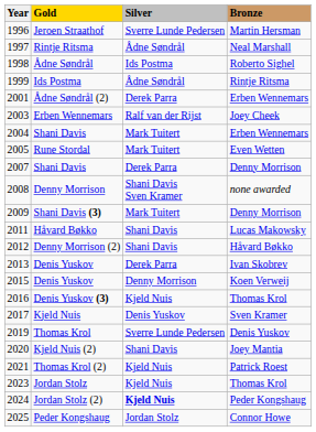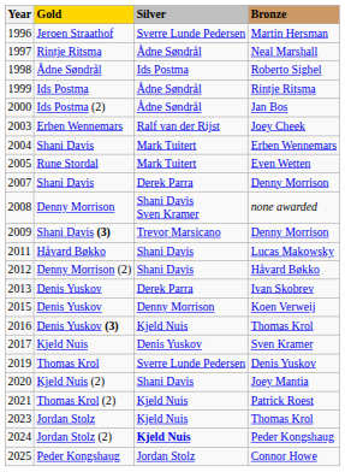+ row: 2000 | Ids Postma (2) | Ådne Søndrål | Jan Bos
- row: 2001 | Ådne Søndrål (2) | Derek Parra | Erben Wennemars
Shani Davis (3) | Silver: Mark Tuitert -> Trevor Marsicano
